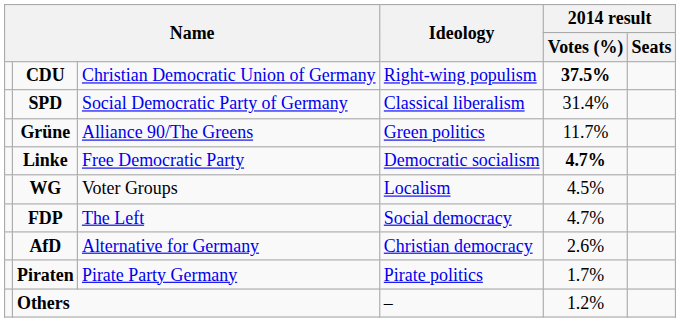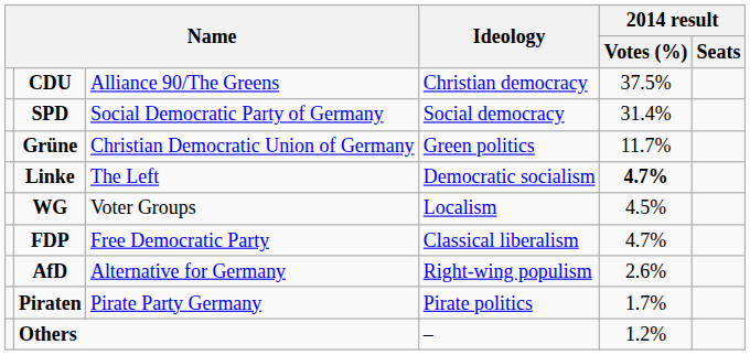CDU | column 3: Christian Democratic Union of Germany -> Alliance 90/The Greens
CDU | Ideology: Right-wing populism -> Christian democracy
CDU | 2014 result / Votes (%): bold -> normal
SPD | Ideology: Classical liberalism -> Social democracy
Grüne | column 3: Alliance 90/The Greens -> Christian Democratic Union of Germany
Linke | column 3: Free Democratic Party -> The Left
FDP | column 3: The Left -> Free Democratic Party
FDP | Ideology: Social democracy -> Classical liberalism
AfD | Ideology: Christian democracy -> Right-wing populism
